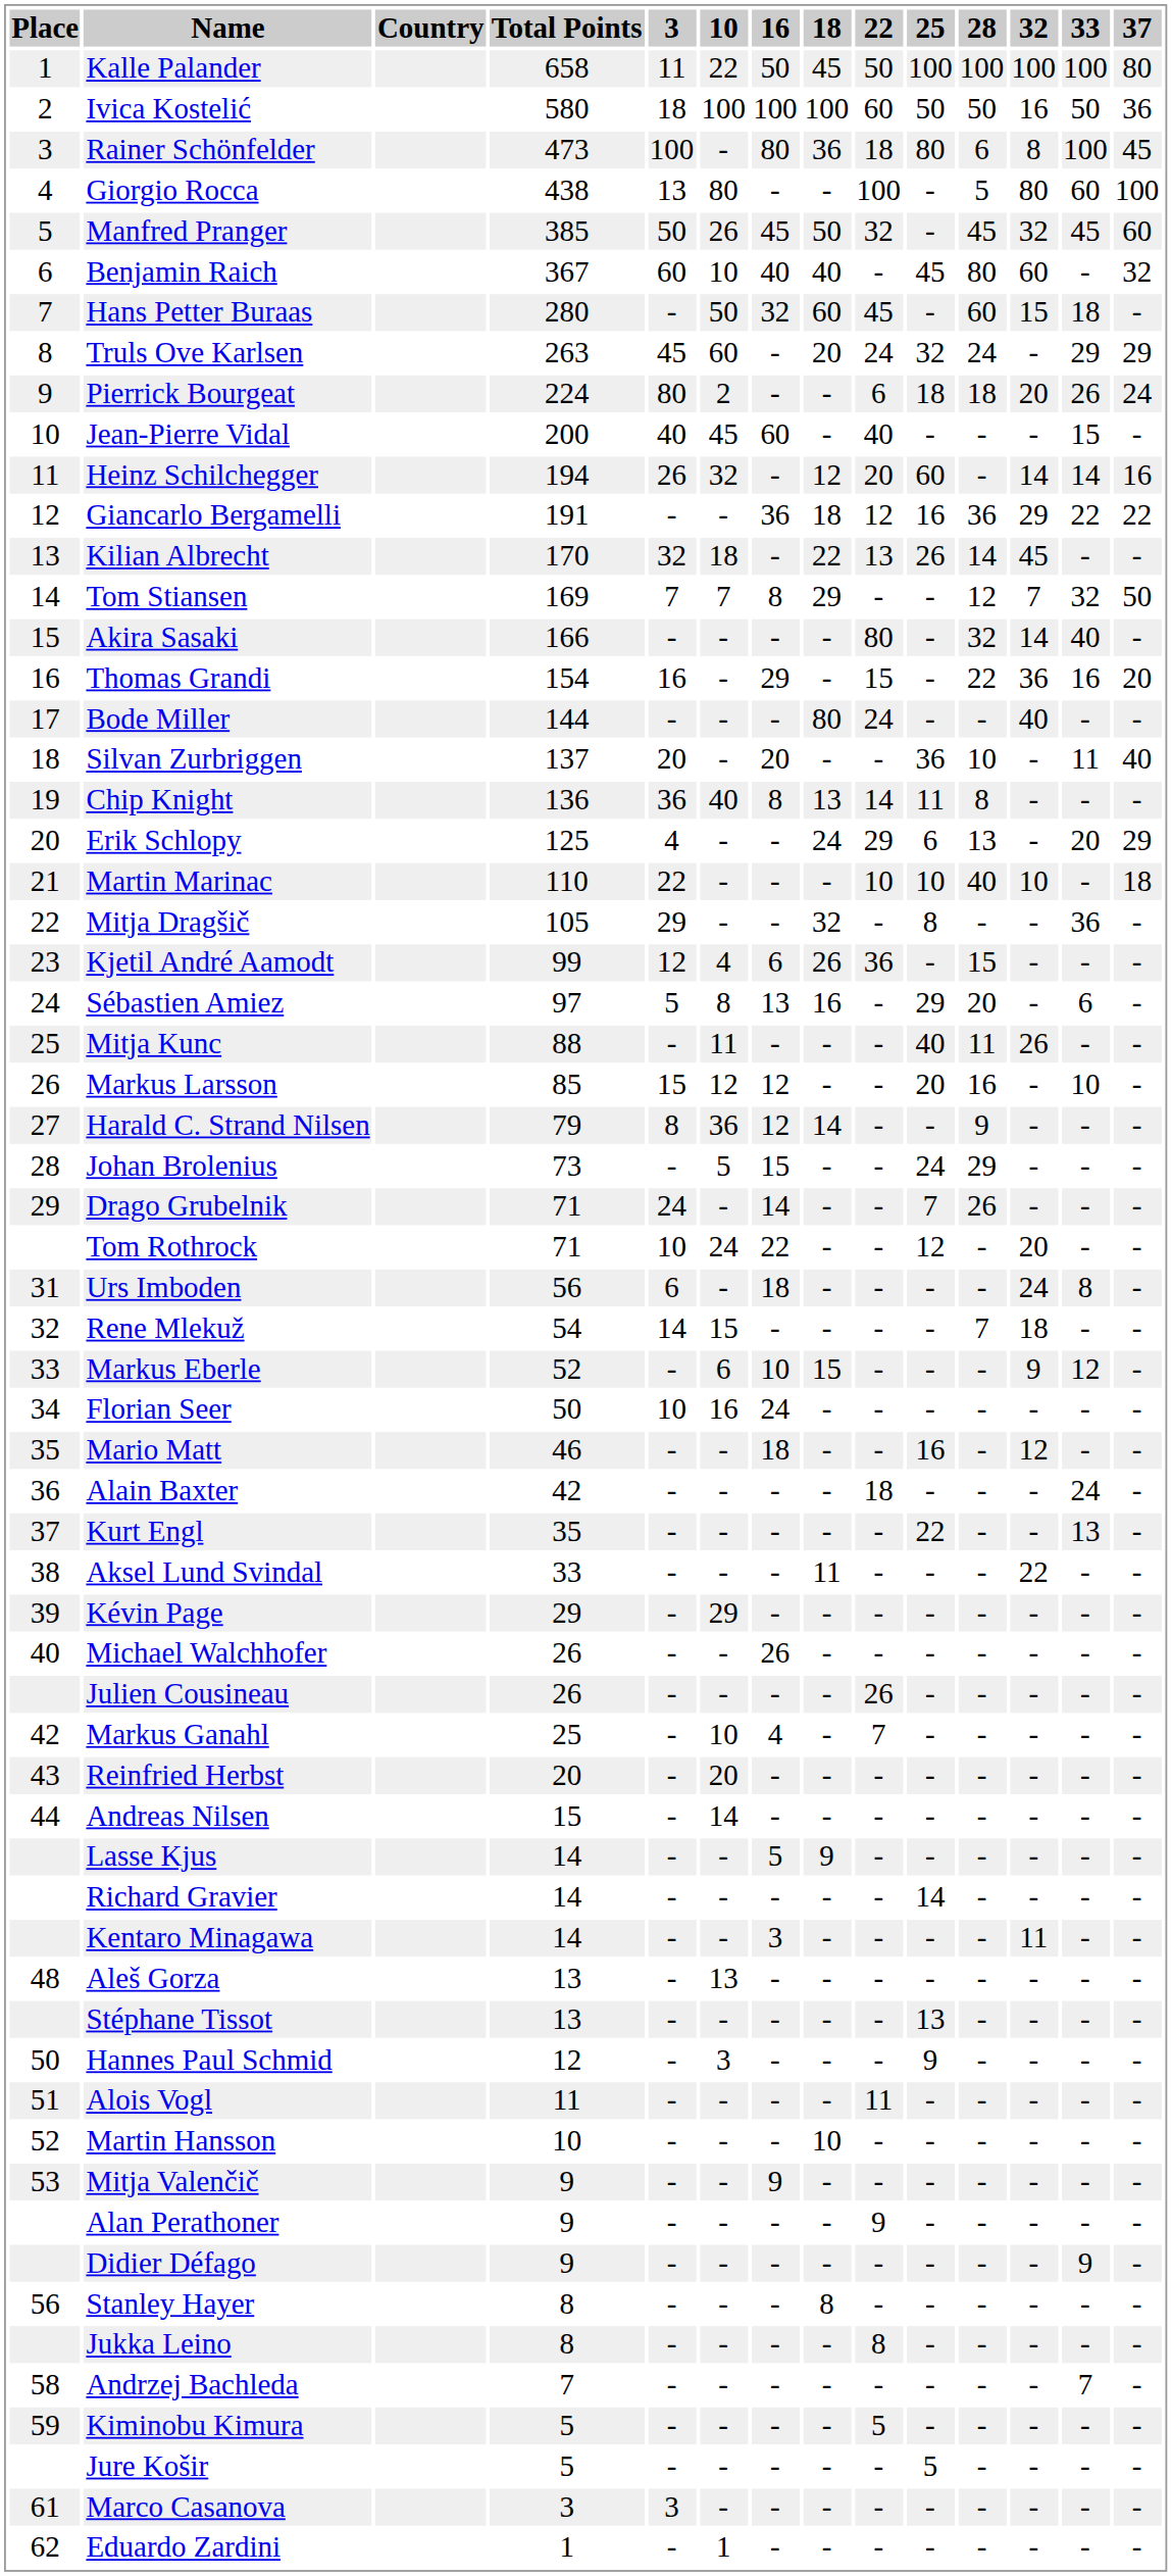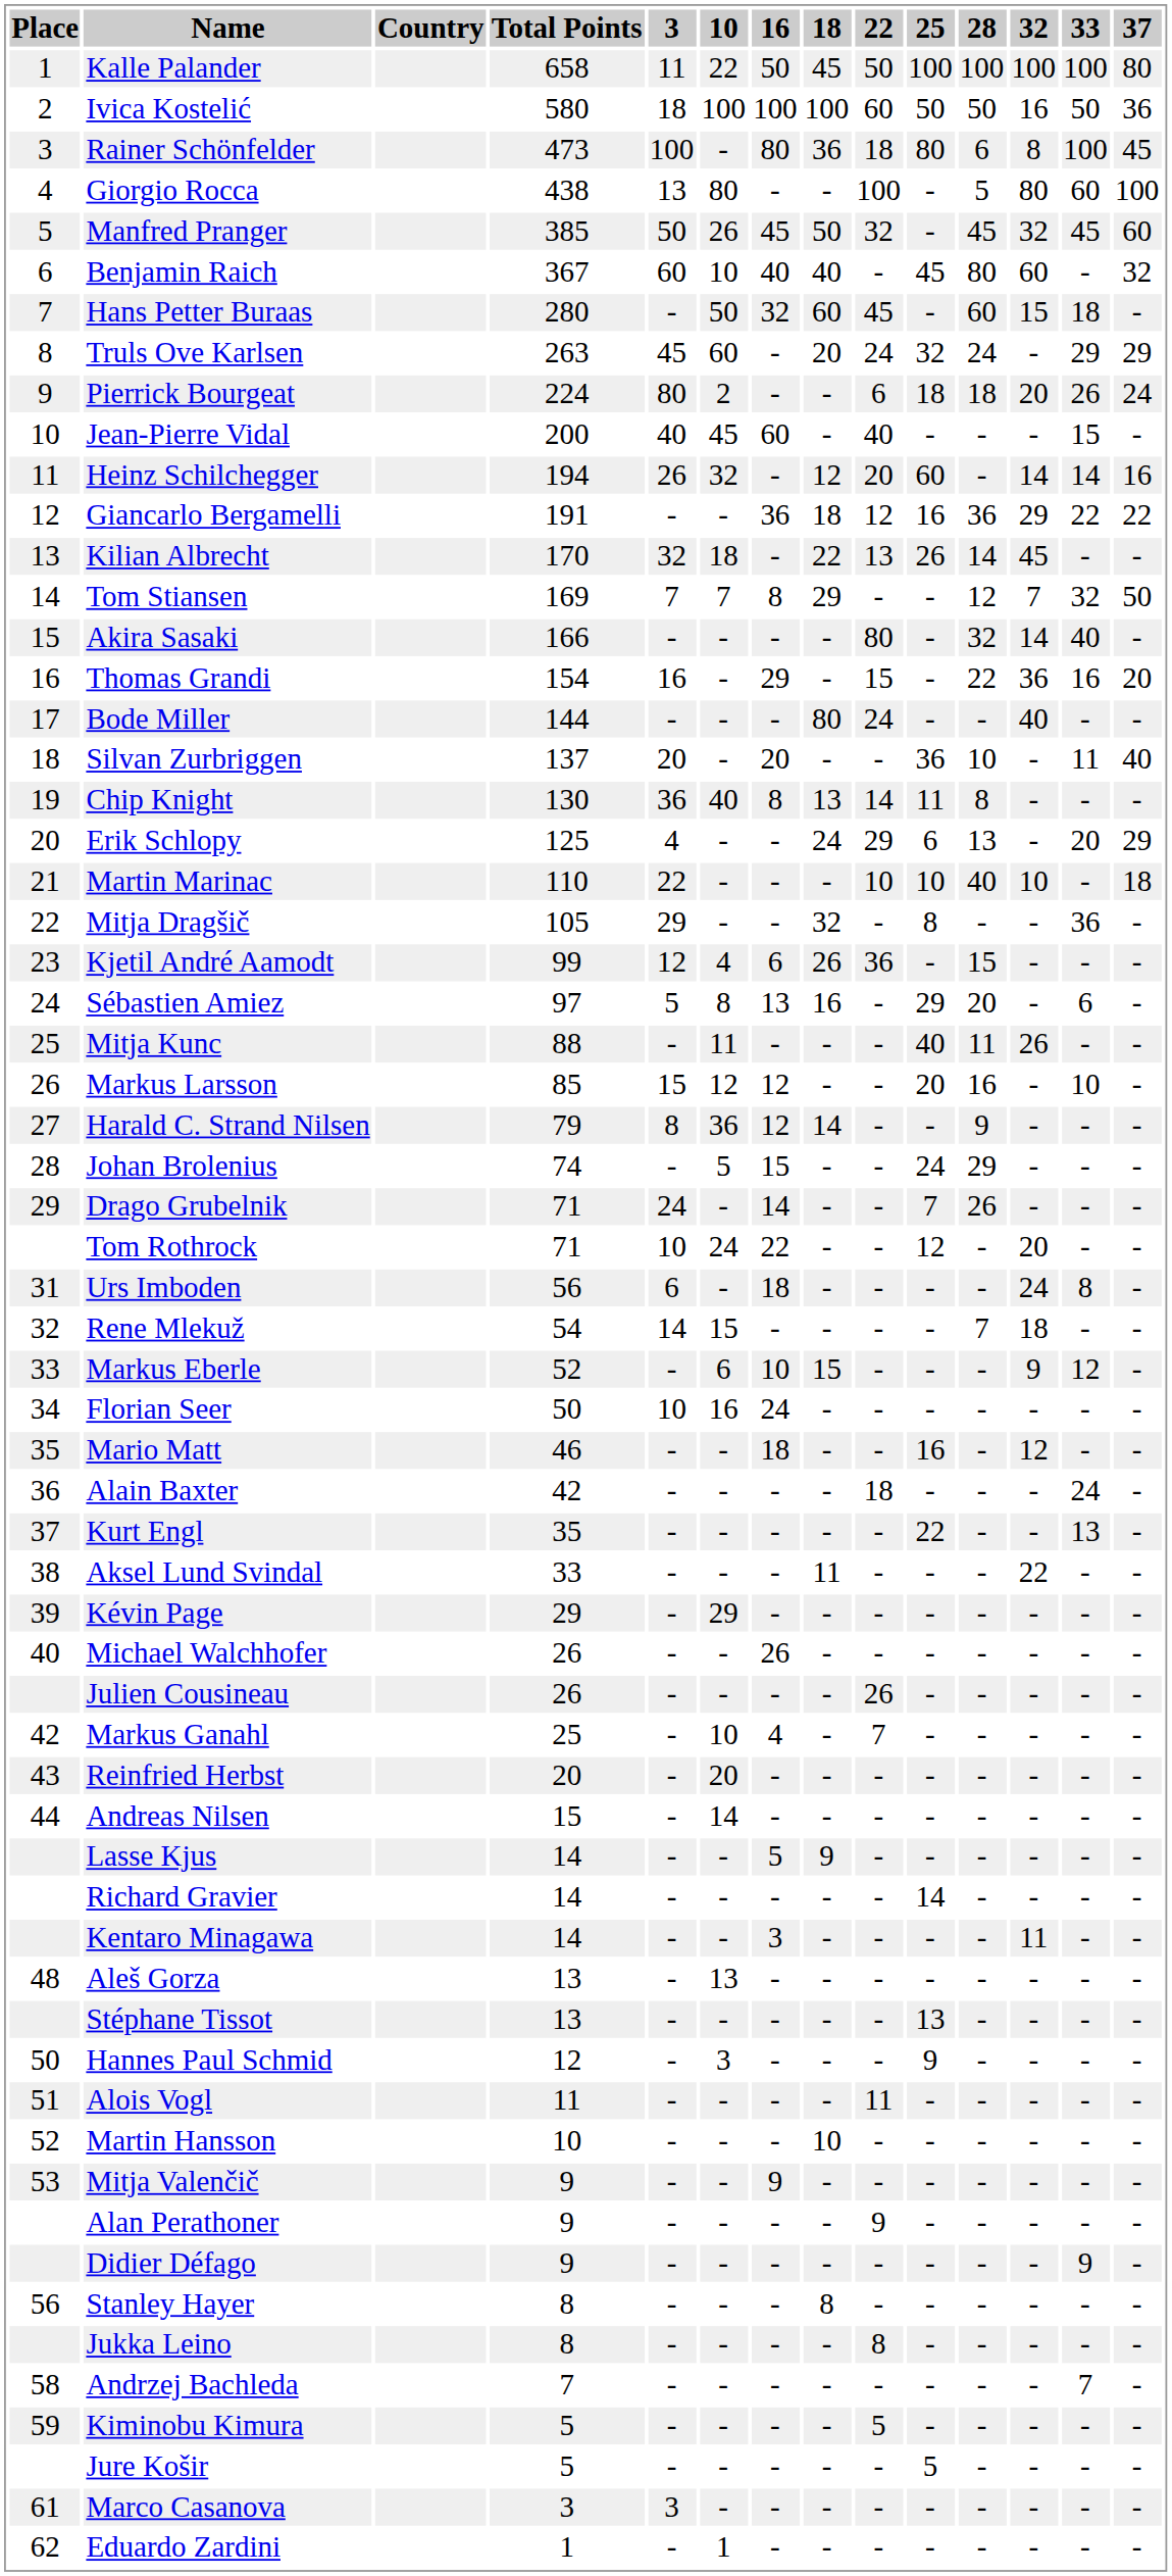Chip Knight | Total Points: 136 -> 130
Johan Brolenius | Total Points: 73 -> 74
